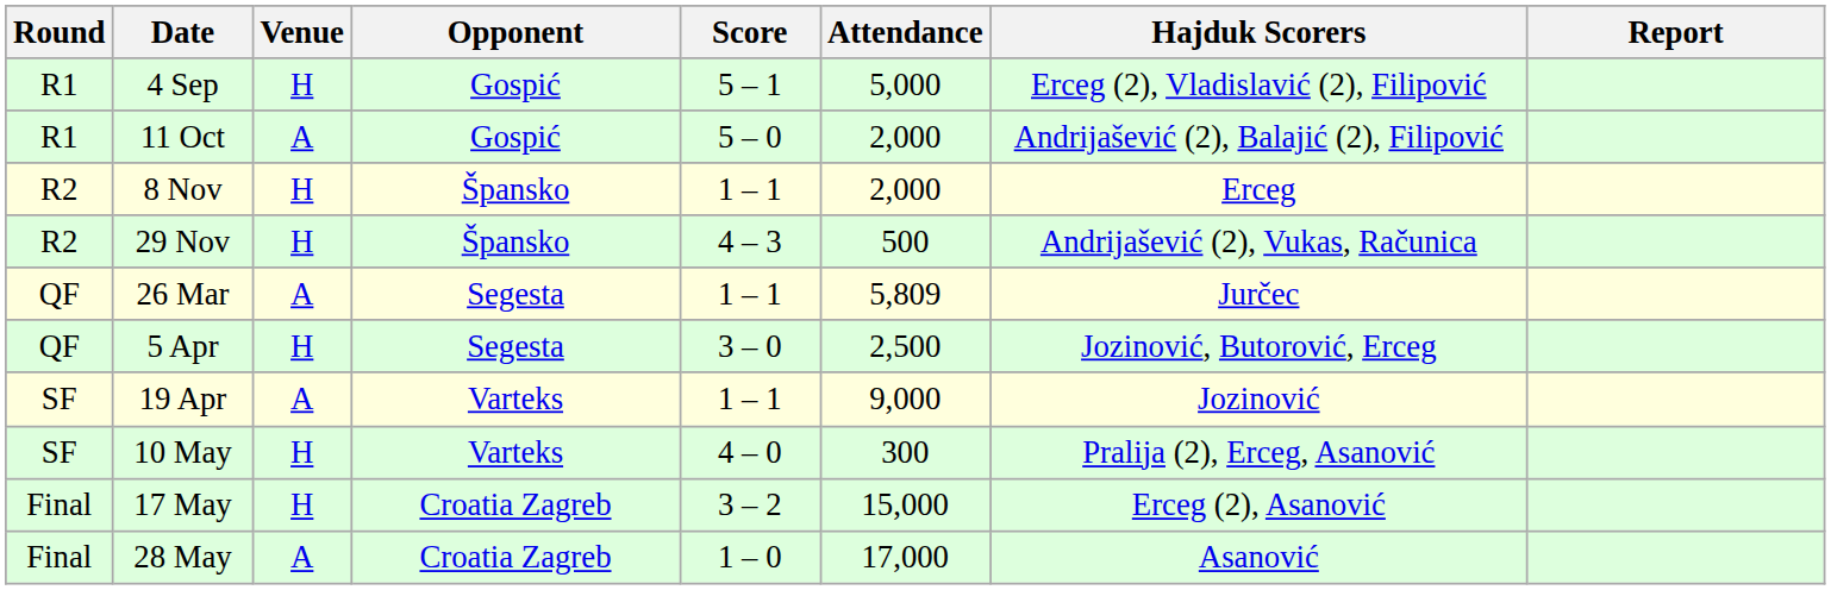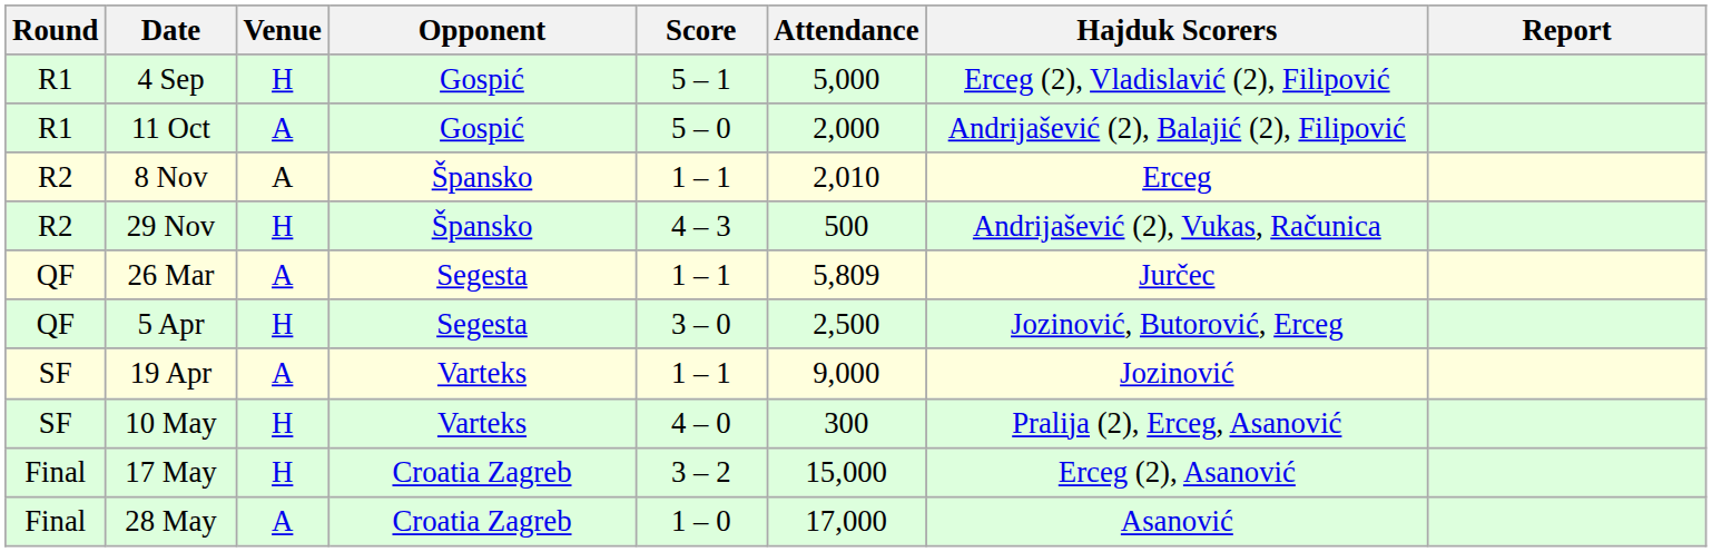8 Nov | Venue: H -> A
8 Nov | Attendance: 2,000 -> 2,010
